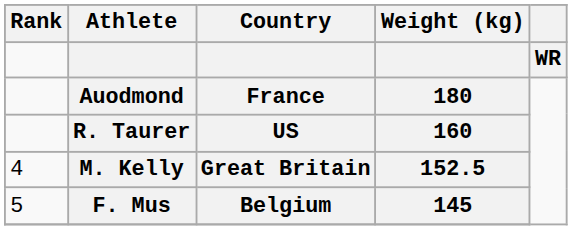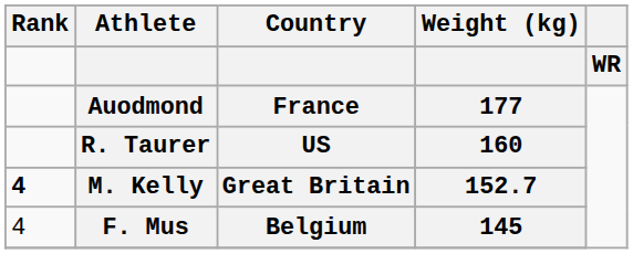Auodmond | Weight (kg): 180 -> 177
M. Kelly | Rank: normal -> bold
M. Kelly | Weight (kg): 152.5 -> 152.7
F. Mus | Rank: 5 -> 4
